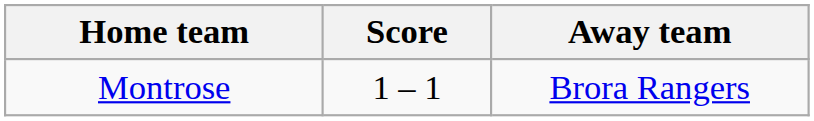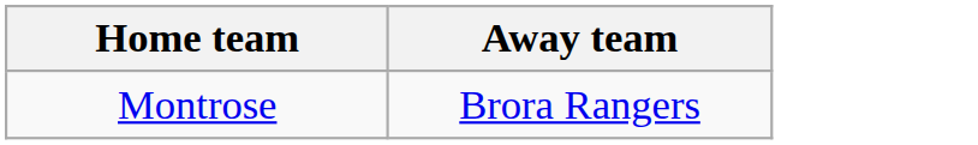- column: Score | 1 – 1
